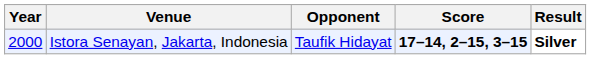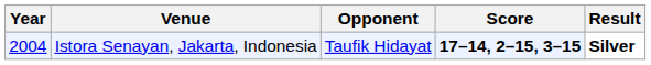Istora Senayan, Jakarta, Indonesia | Year: 2000 -> 2004
